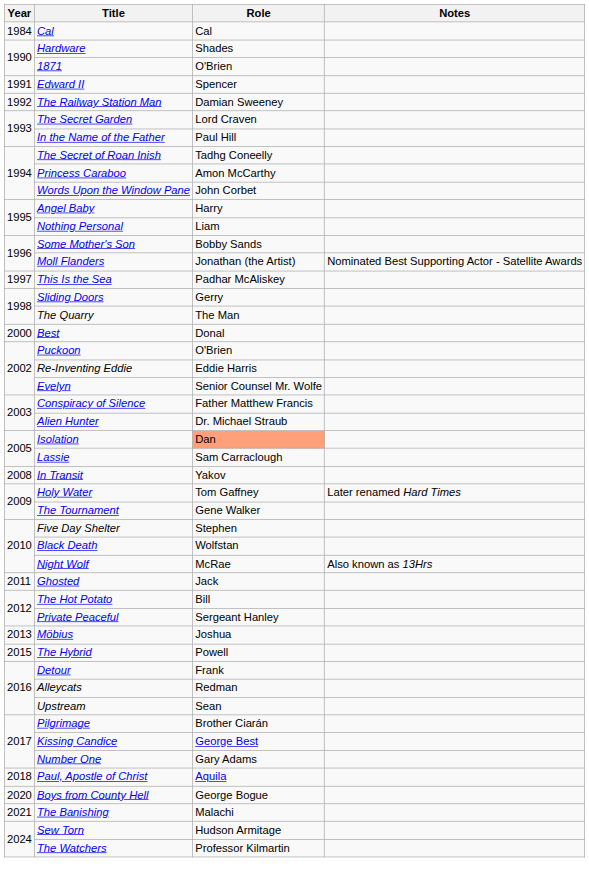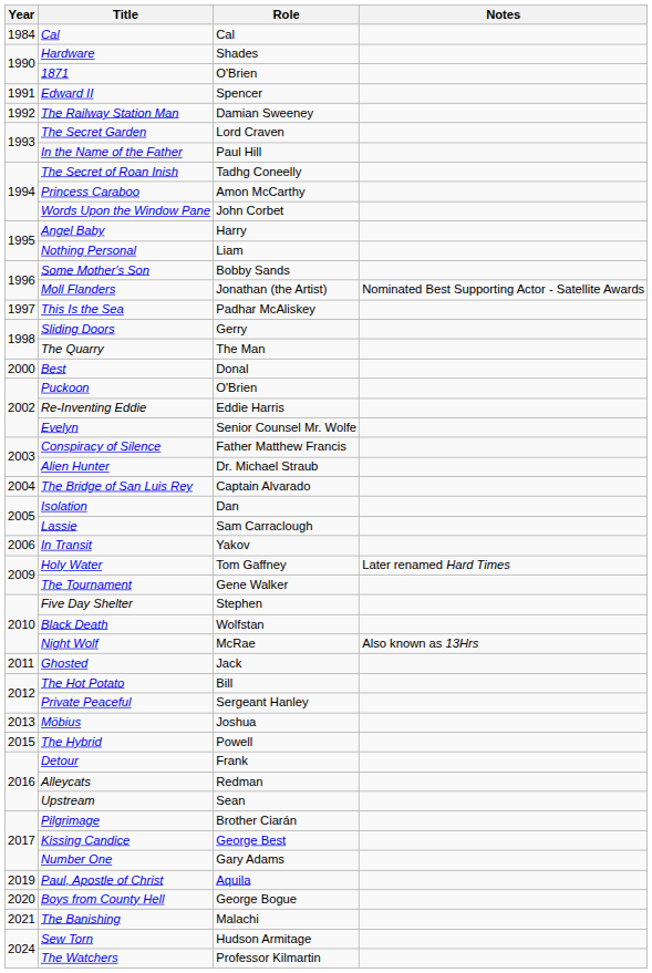+ row: 2004 | The Bridge of San Luis Rey | Captain Alvarado
Isolation | Role: lightsalmon background -> no background
In Transit | Year: 2008 -> 2006
Paul, Apostle of Christ | Year: 2018 -> 2019
